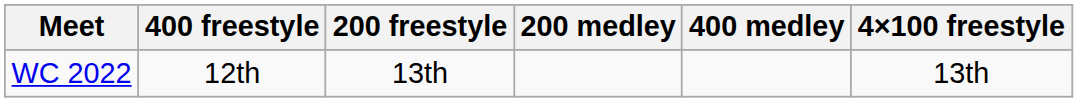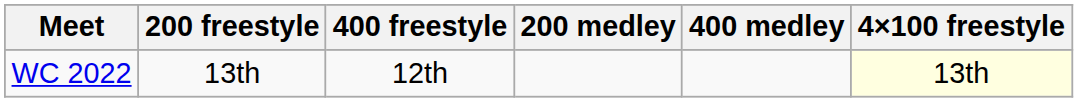columns swapped: 200 freestyle <-> 400 freestyle
WC 2022 | 4×100 freestyle: no background -> lightyellow background
